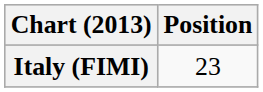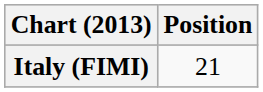Italy (FIMI) | Position: 23 -> 21
